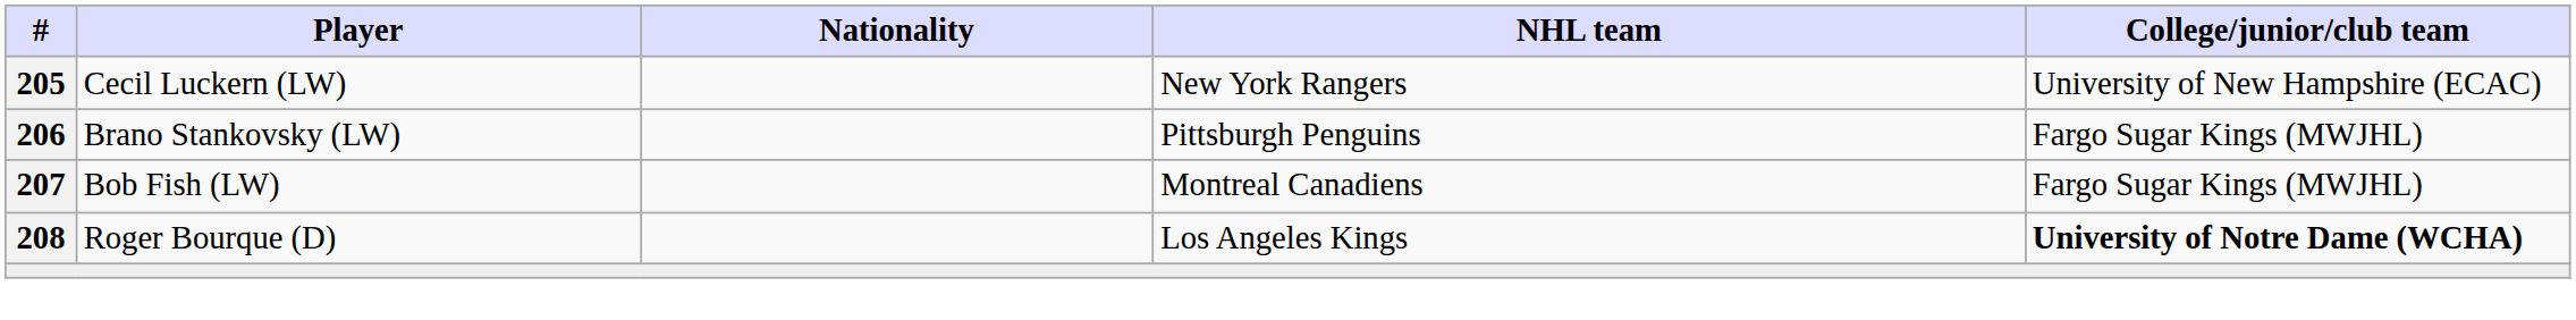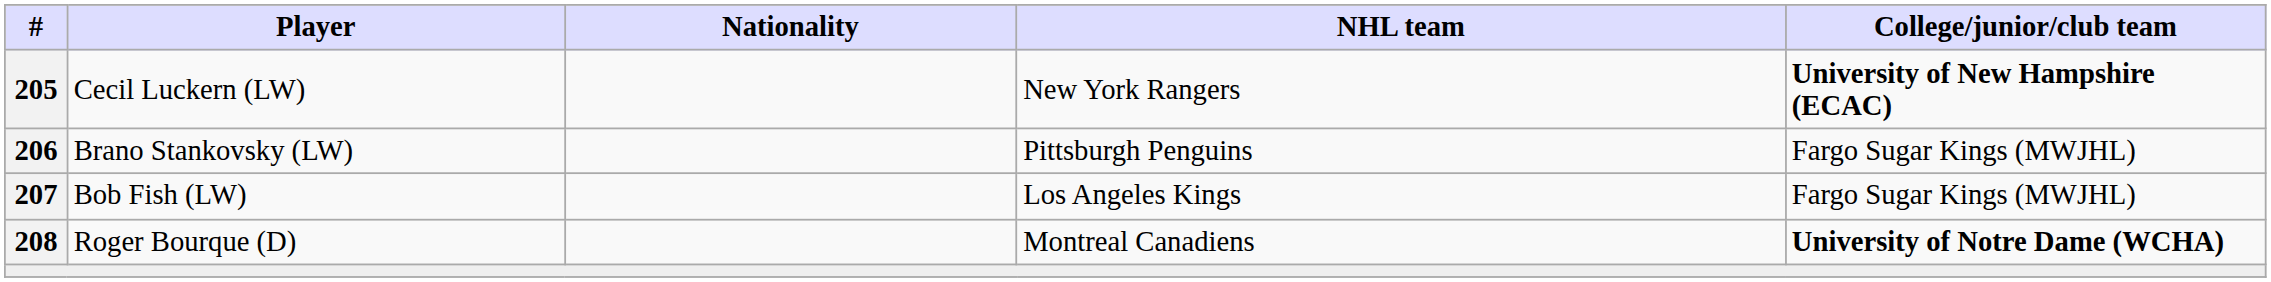Cecil Luckern (LW) | College/junior/club team: normal -> bold
Bob Fish (LW) | NHL team: Montreal Canadiens -> Los Angeles Kings
Roger Bourque (D) | NHL team: Los Angeles Kings -> Montreal Canadiens
